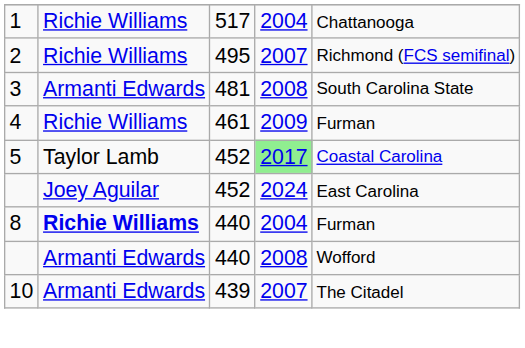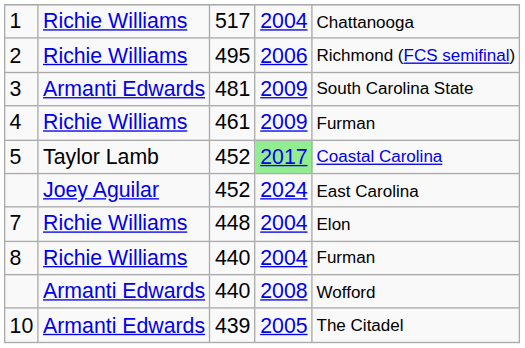2 | column 4: 2007 -> 2006
3 | column 4: 2008 -> 2009
+ row: 7 | Richie Williams | 448 | 2004 | Elon
8 | column 2: bold -> normal
10 | column 4: 2007 -> 2005
